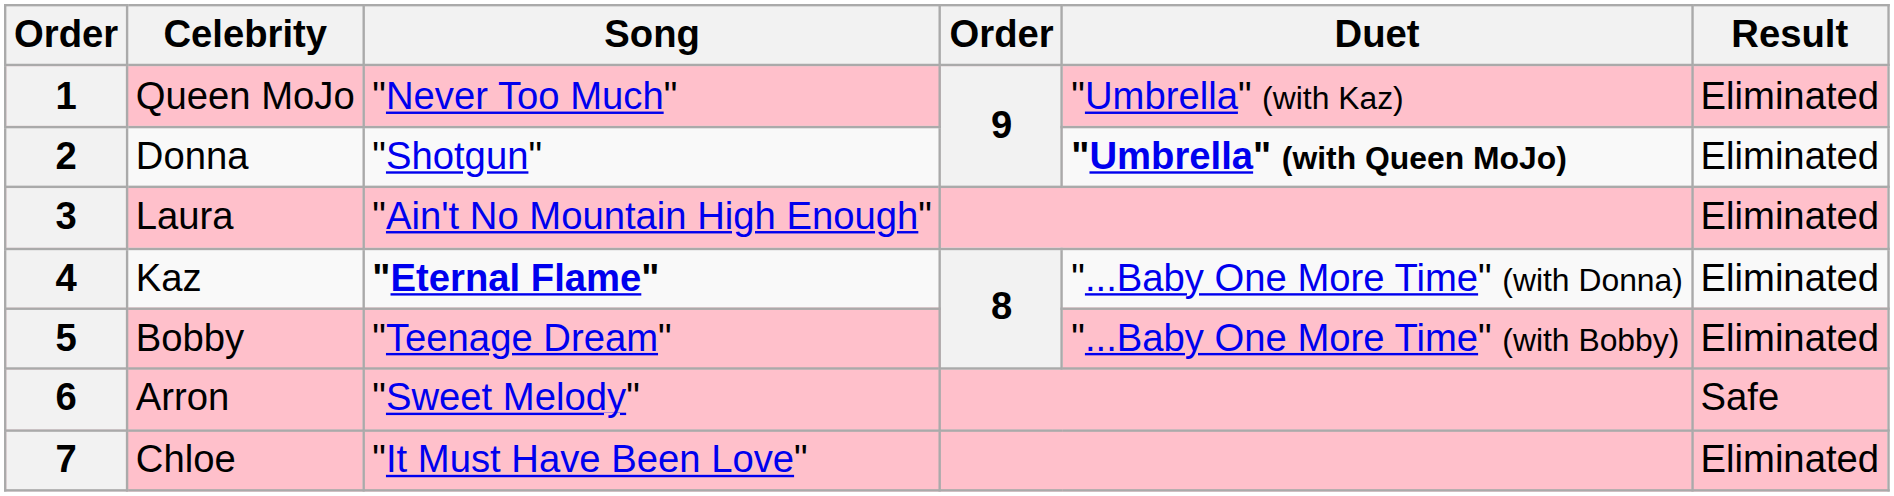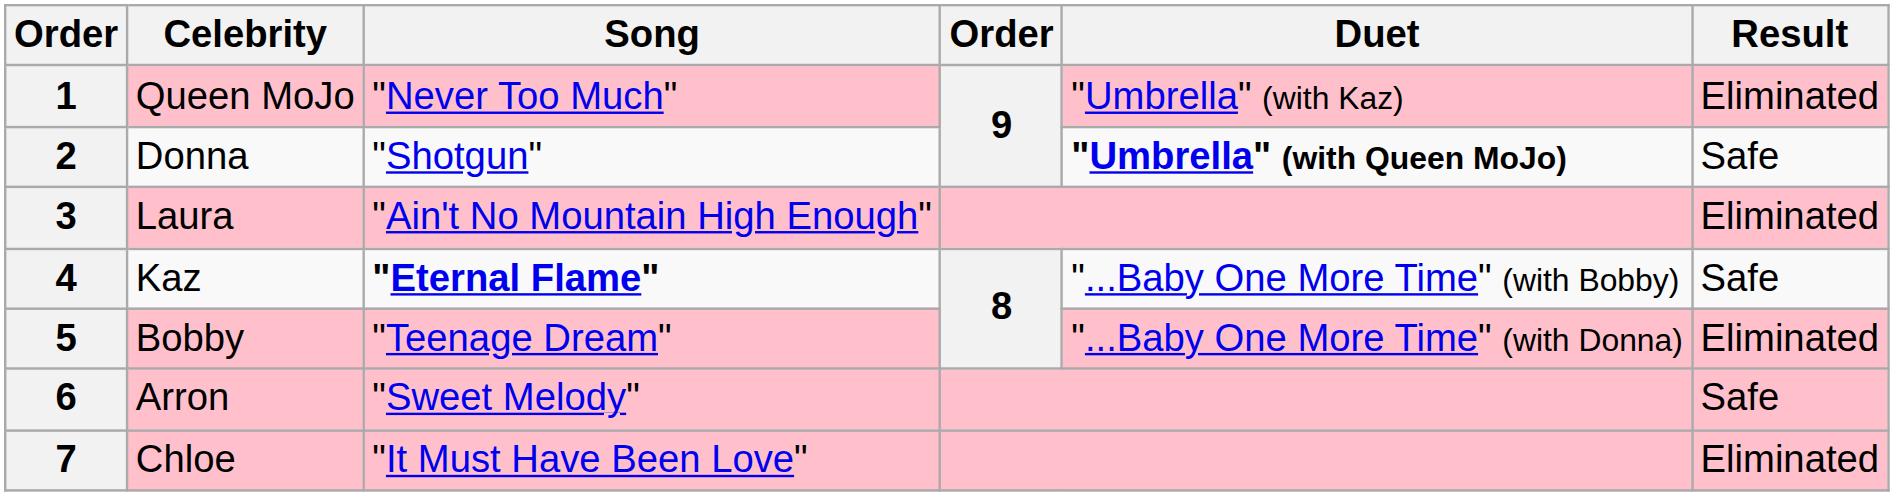2 | Result: Eliminated -> Safe
4 | Duet: "...Baby One More Time" (with Donna) -> "...Baby One More Time" (with Bobby)
4 | Result: Eliminated -> Safe
5 | Duet: "...Baby One More Time" (with Bobby) -> "...Baby One More Time" (with Donna)
